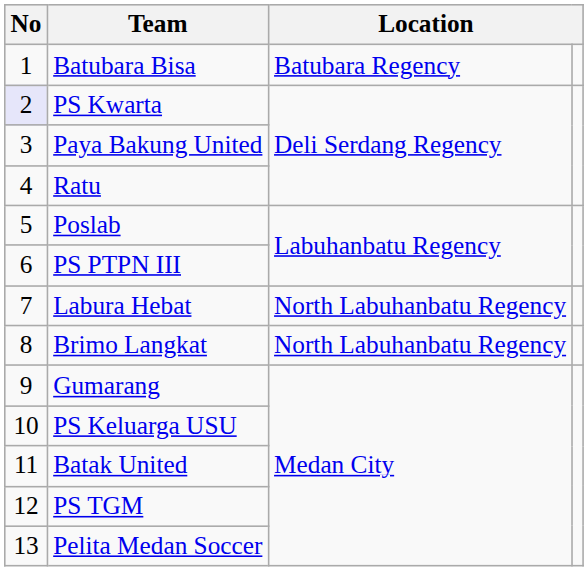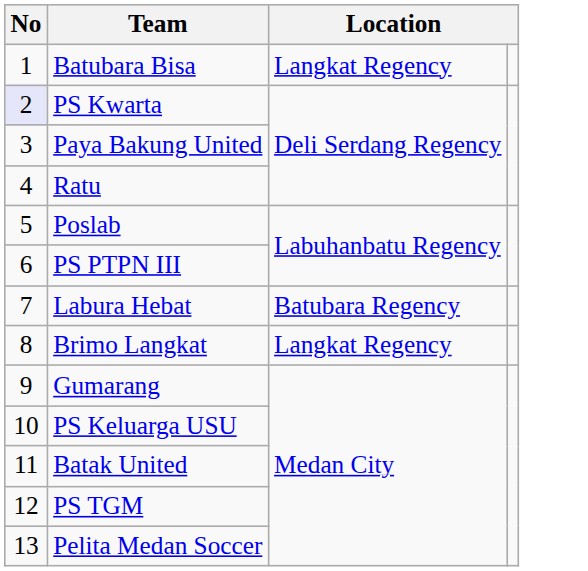Batubara Bisa | column 3: Batubara Regency -> Langkat Regency
Labura Hebat | column 3: North Labuhanbatu Regency -> Batubara Regency
Brimo Langkat | column 3: North Labuhanbatu Regency -> Langkat Regency
